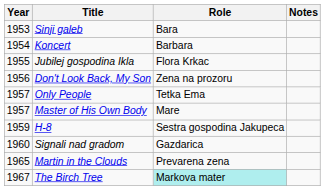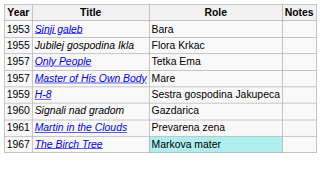- row: 1954 | Koncert | Barbara
- row: 1956 | Don't Look Back, My Son | Zena na prozoru
Martin in the Clouds | Year: 1965 -> 1961
